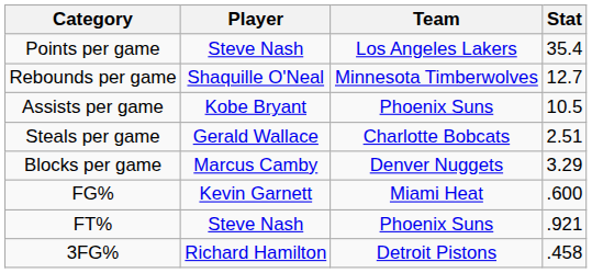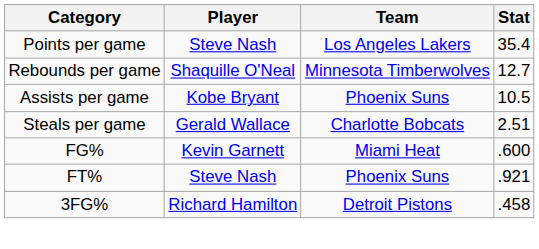- row: Blocks per game | Marcus Camby | Denver Nuggets | 3.29
